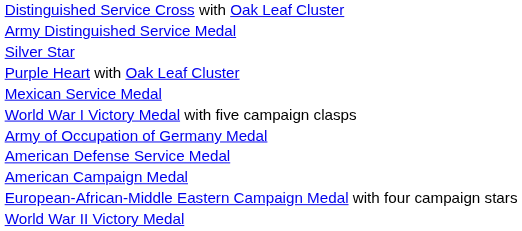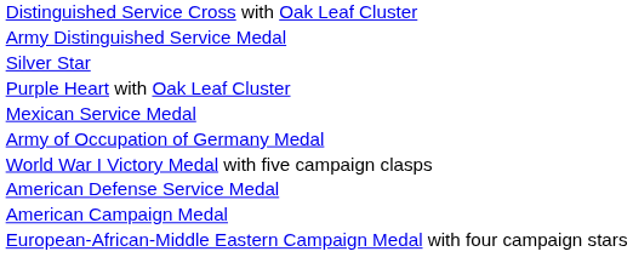rows swapped: World War I Victory Medal with five campaign clasps <-> Army of Occupation of Germany Medal
- row: World War II Victory Medal
